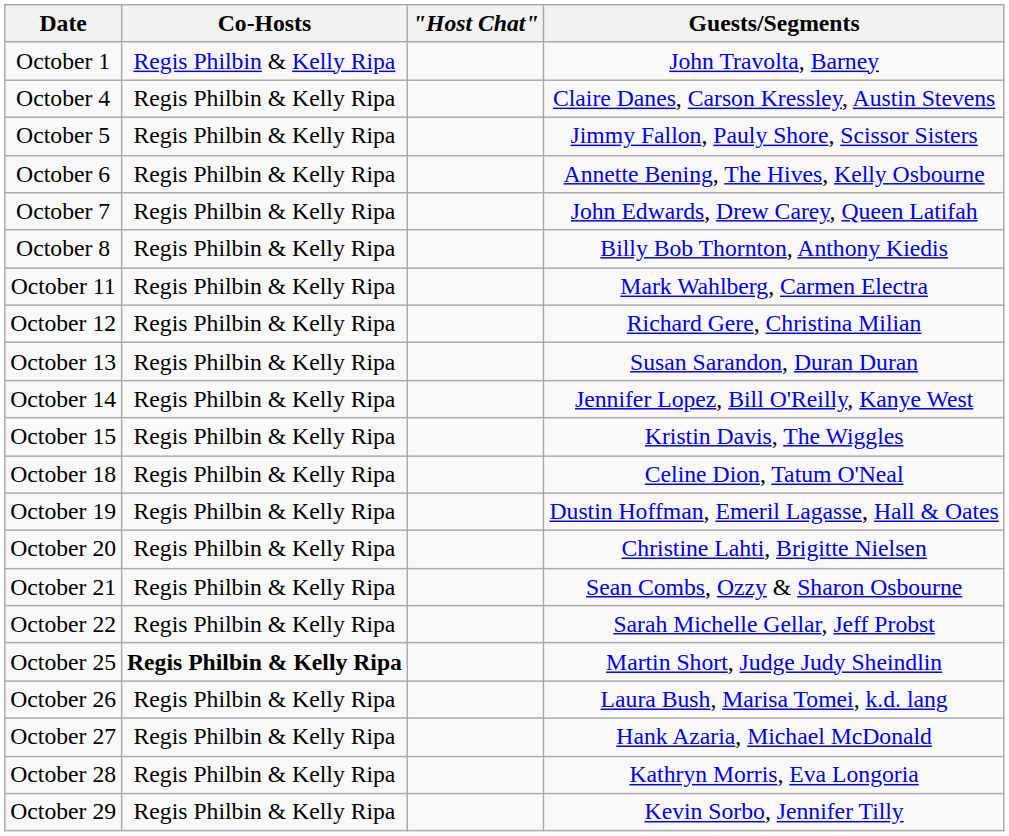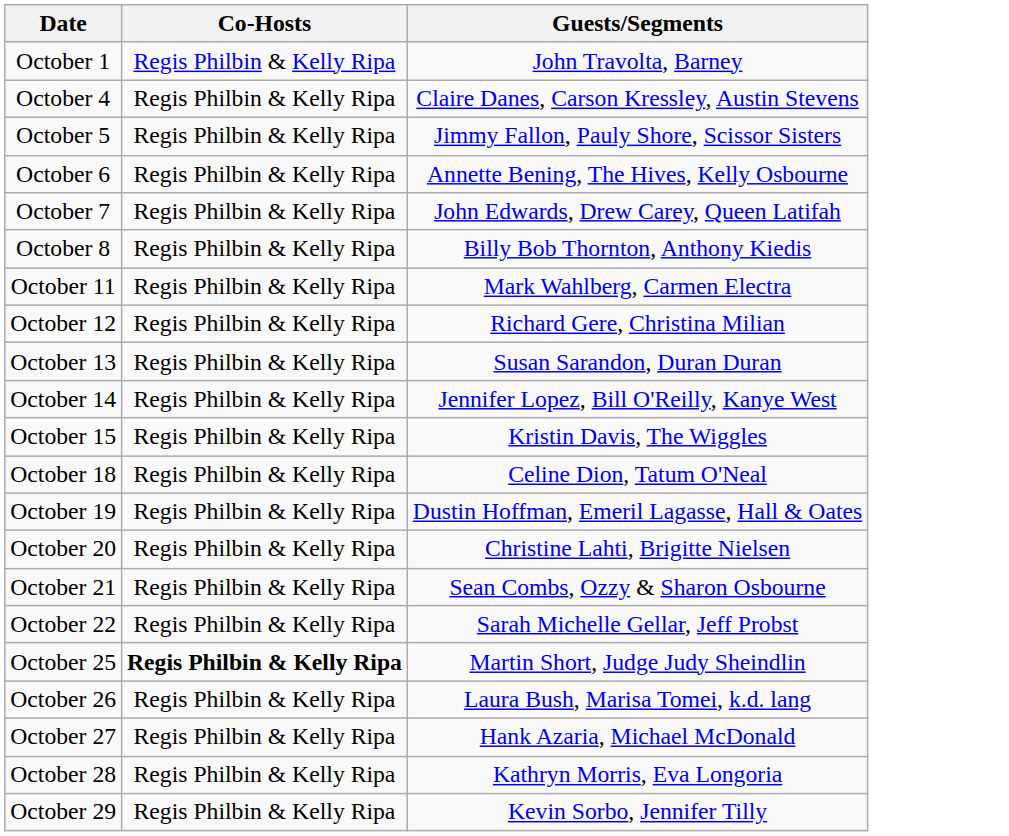- column: "Host Chat"
